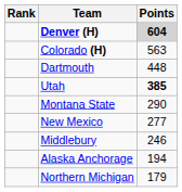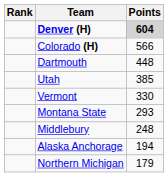Colorado (H) | Points: 563 -> 566
Utah | Points: bold -> normal
+ row: Vermont | 330
Montana State | Points: 290 -> 293
- row: New Mexico | 277
Middlebury | Points: 246 -> 248
